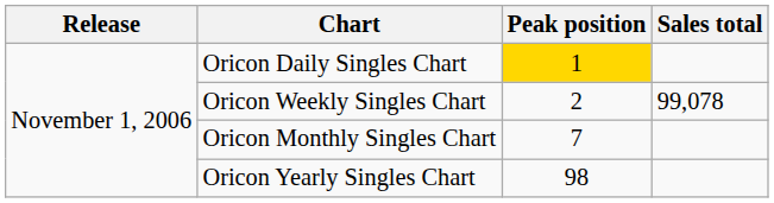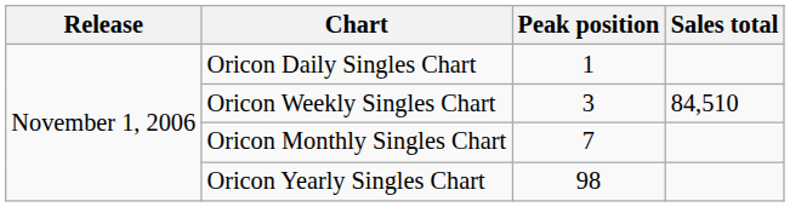Oricon Daily Singles Chart | Peak position: gold background -> no background
Oricon Weekly Singles Chart | Peak position: 2 -> 3
Oricon Weekly Singles Chart | Sales total: 99,078 -> 84,510
